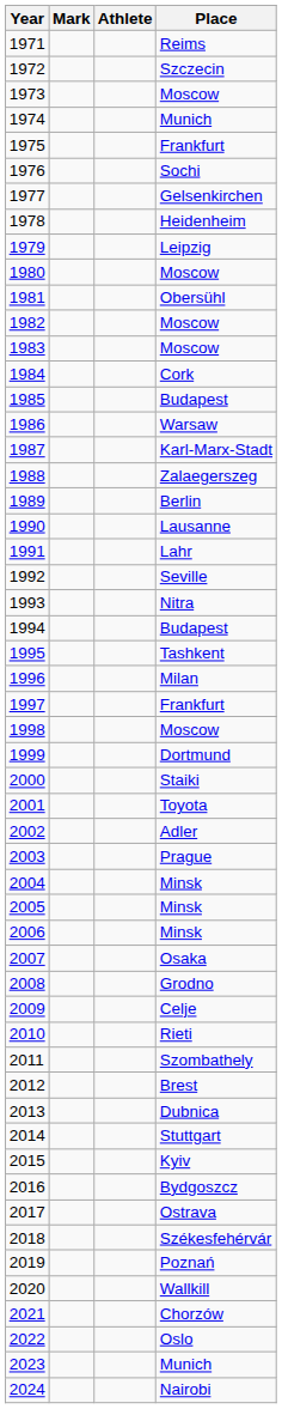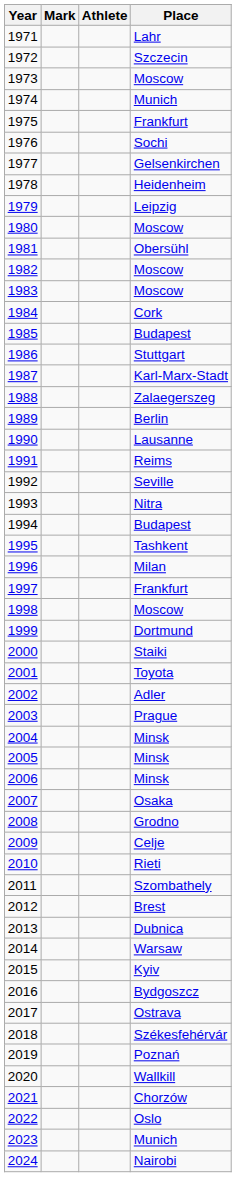1971 | Place: Reims -> Lahr
1986 | Place: Warsaw -> Stuttgart
1991 | Place: Lahr -> Reims
2014 | Place: Stuttgart -> Warsaw
